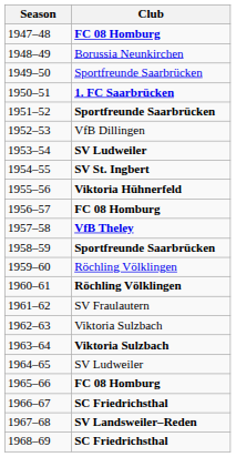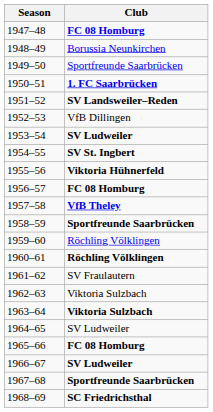1951–52 | Club: Sportfreunde Saarbrücken -> SV Landsweiler–Reden
1966–67 | Club: SC Friedrichsthal -> SV Ludweiler
1967–68 | Club: SV Landsweiler–Reden -> Sportfreunde Saarbrücken
